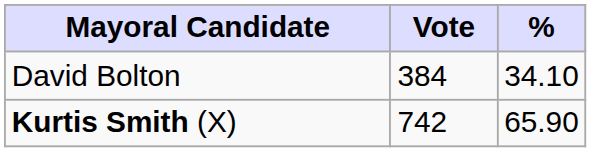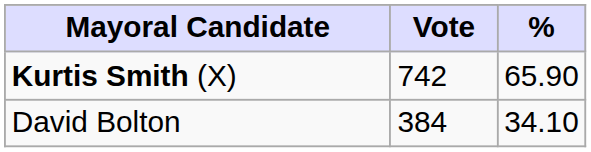rows swapped: Kurtis Smith (X) <-> David Bolton
